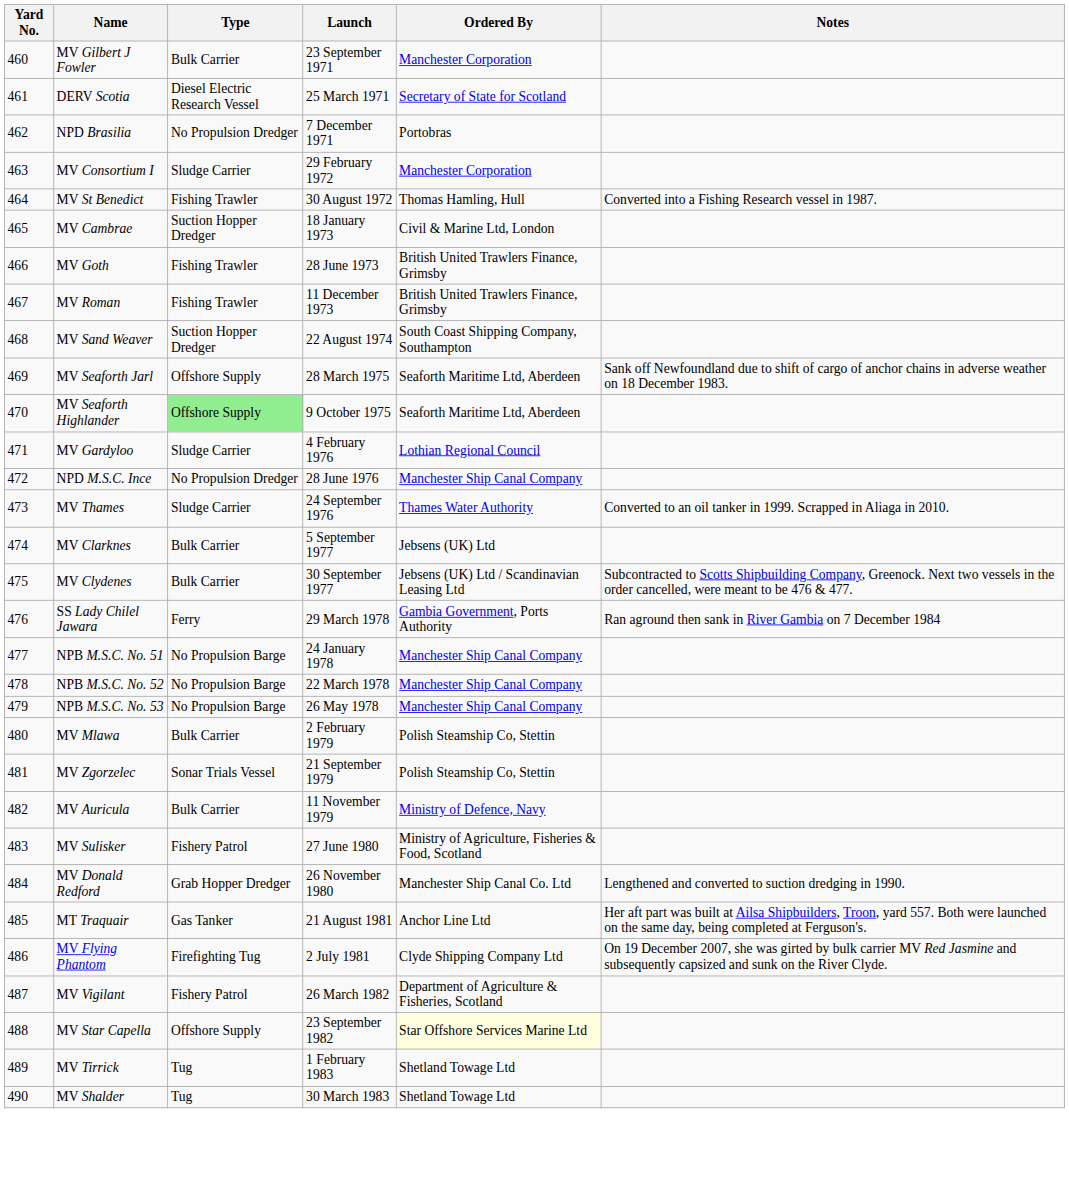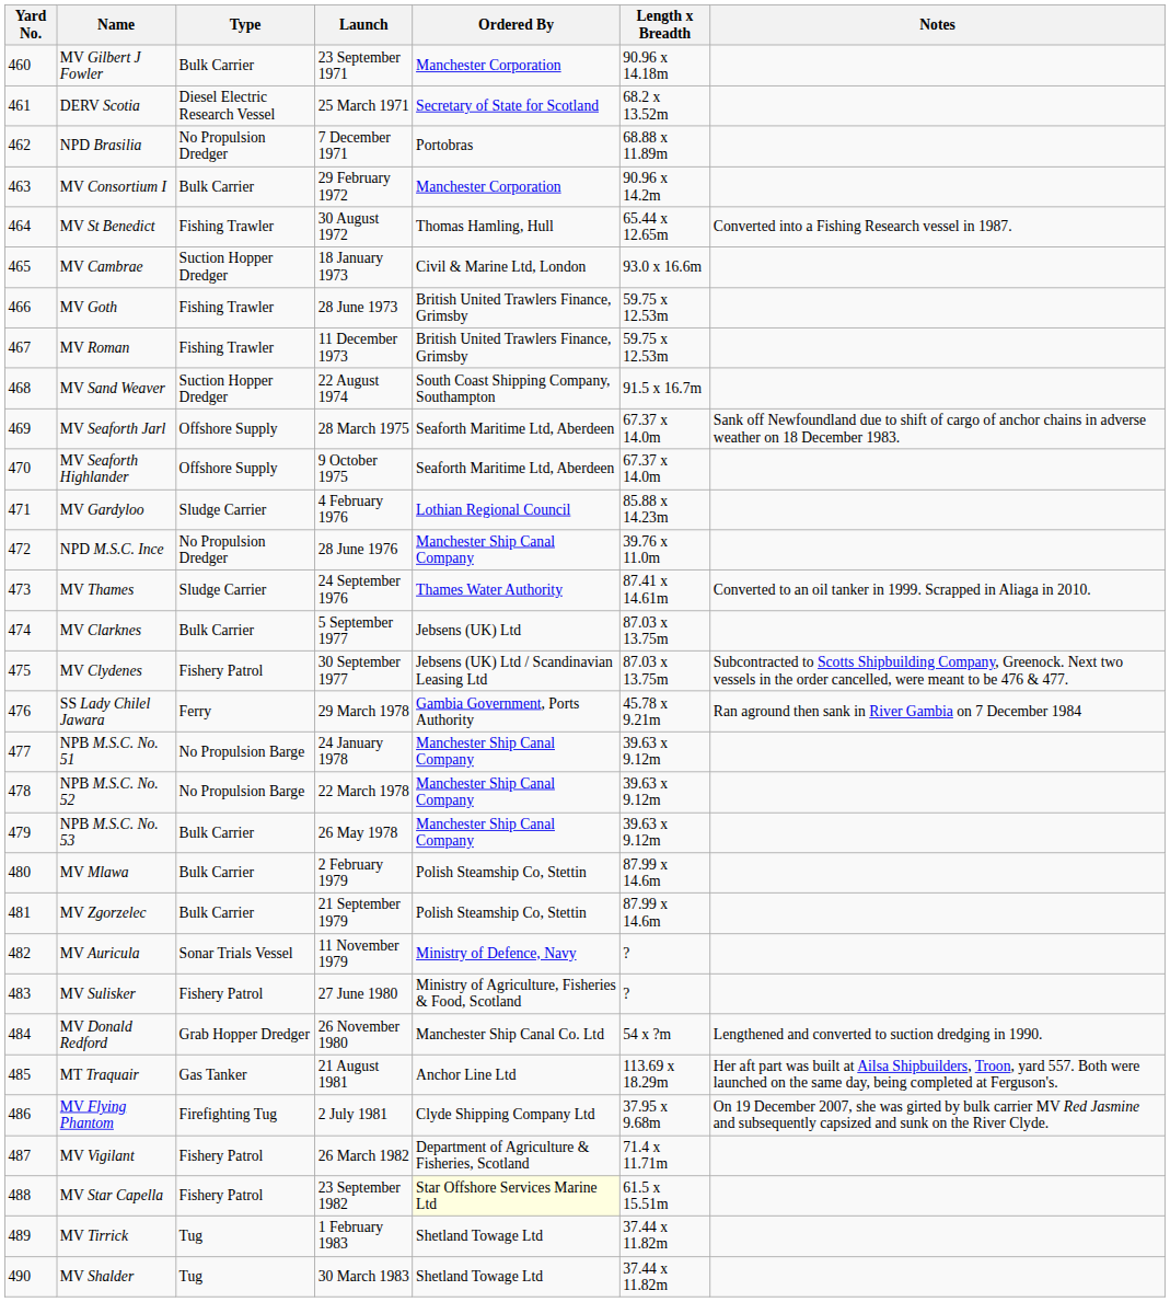+ column: Length x Breadth | 90.96 x 14.18m | 68.2 x 13.52m | 68.88 x 11.89m | 90.96 x 14.2m | 65.44 x 12.65m | 93.0 x 16.6m | 59.75 x 12.53m | 59.75 x 12.53m | 91.5 x 16.7m | 67.37 x 14.0m | 67.37 x 14.0m | 85.88 x 14.23m | 39.76 x 11.0m | 87.41 x 14.61m | 87.03 x 13.75m | 87.03 x 13.75m | 45.78 x 9.21m | 39.63 x 9.12m | 39.63 x 9.12m | 39.63 x 9.12m | 87.99 x 14.6m | 87.99 x 14.6m | ? | ? | 54 x ?m | 113.69 x 18.29m | 37.95 x 9.68m | 71.4 x 11.71m | 61.5 x 15.51m | 37.44 x 11.82m | 37.44 x 11.82m
MV Consortium I | Type: Sludge Carrier -> Bulk Carrier
MV Seaforth Highlander | Type: lightgreen background -> no background
MV Clydenes | Type: Bulk Carrier -> Fishery Patrol
NPB M.S.C. No. 53 | Type: No Propulsion Barge -> Bulk Carrier
MV Zgorzelec | Type: Sonar Trials Vessel -> Bulk Carrier
MV Auricula | Type: Bulk Carrier -> Sonar Trials Vessel
MV Star Capella | Type: Offshore Supply -> Fishery Patrol
